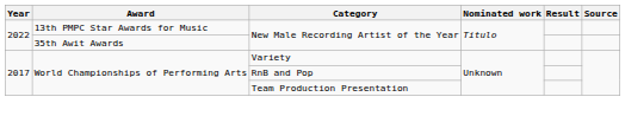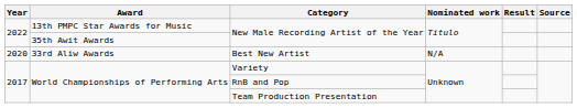+ row: 2020 | 33rd Aliw Awards | Best New Artist | N/A
